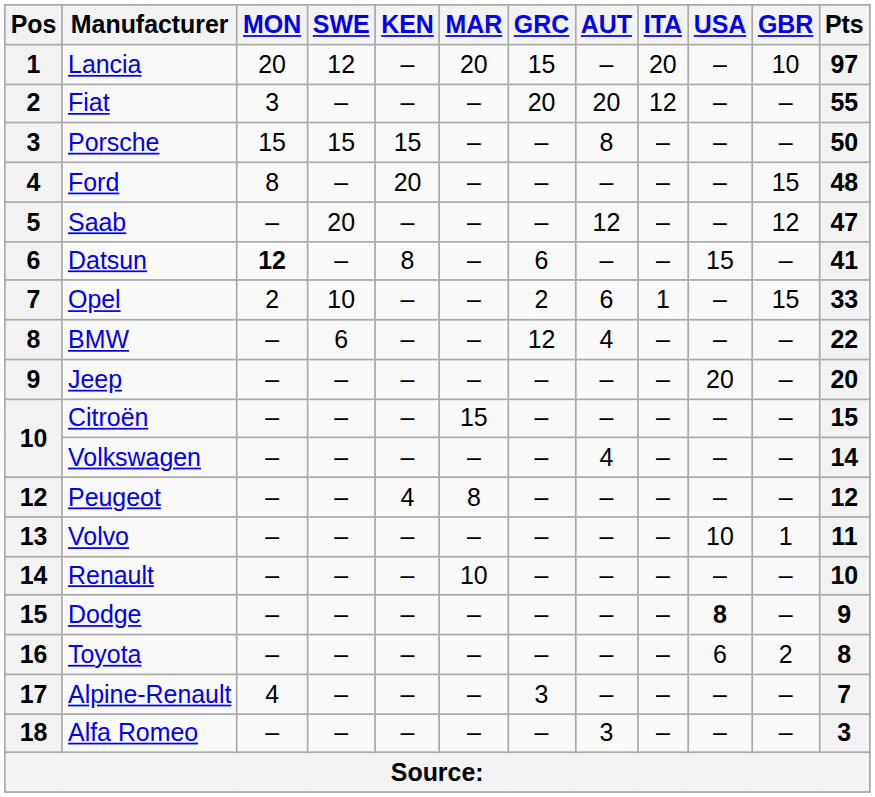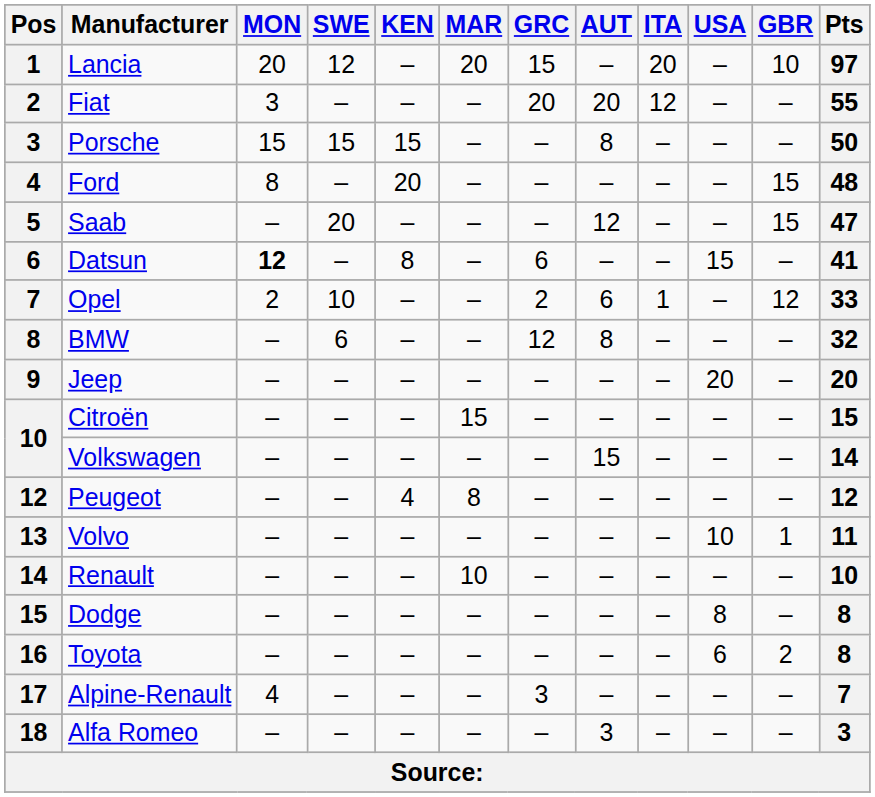Saab | GBR: 12 -> 15
Opel | GBR: 15 -> 12
BMW | AUT: 4 -> 8
BMW | Pts: 22 -> 32
Volkswagen | AUT: 4 -> 15
Dodge | USA: bold -> normal
Dodge | Pts: 9 -> 8
